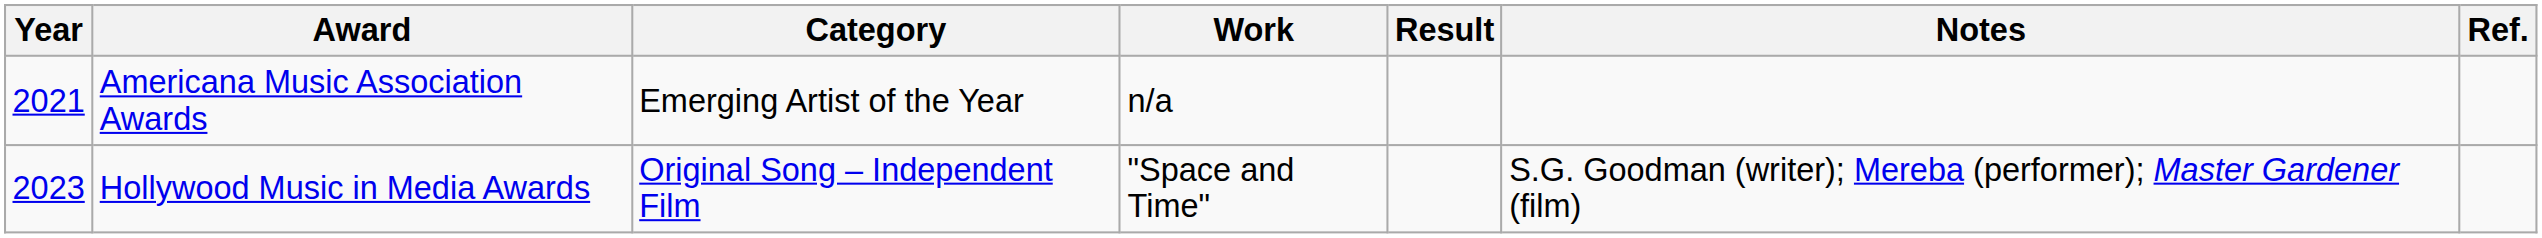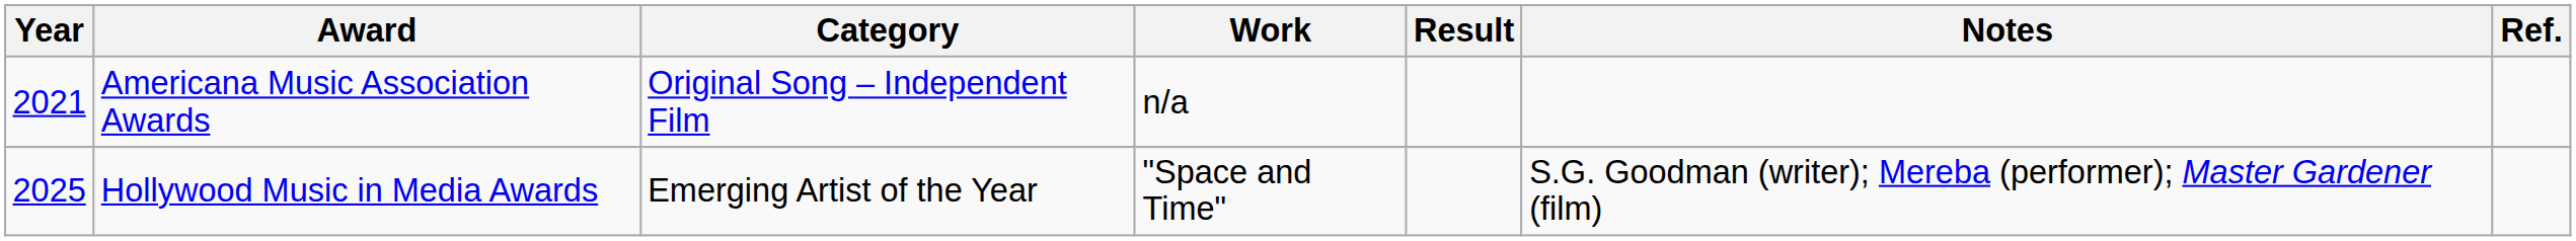Americana Music Association Awards | Category: Emerging Artist of the Year -> Original Song – Independent Film
Hollywood Music in Media Awards | Year: 2023 -> 2025
Hollywood Music in Media Awards | Category: Original Song – Independent Film -> Emerging Artist of the Year
